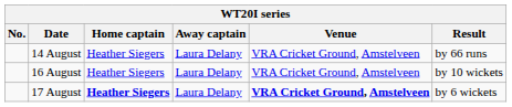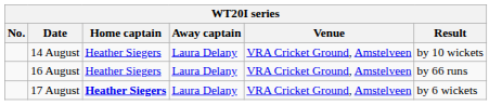14 August | Result: by 66 runs -> by 10 wickets
16 August | Result: by 10 wickets -> by 66 runs
17 August | Venue: bold -> normal
